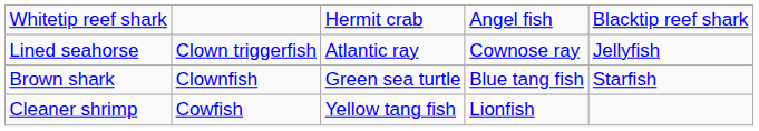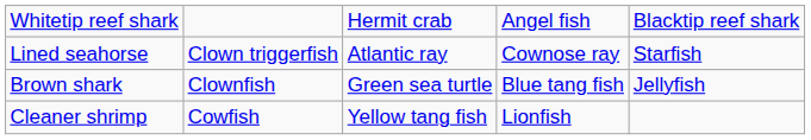Lined seahorse | column 5: Jellyfish -> Starfish
Brown shark | column 5: Starfish -> Jellyfish
